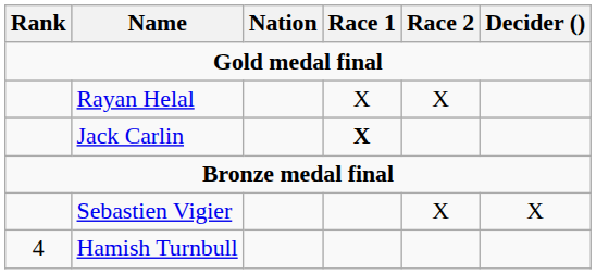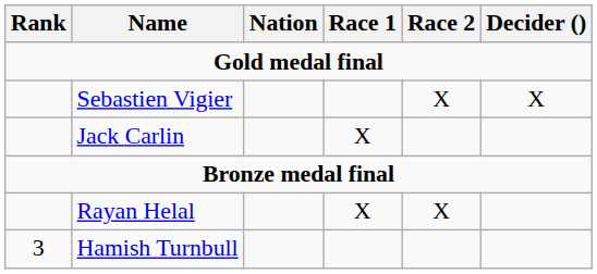rows swapped: Sebastien Vigier <-> Rayan Helal
Jack Carlin | Race 1: bold -> normal
Hamish Turnbull | Rank: 4 -> 3
